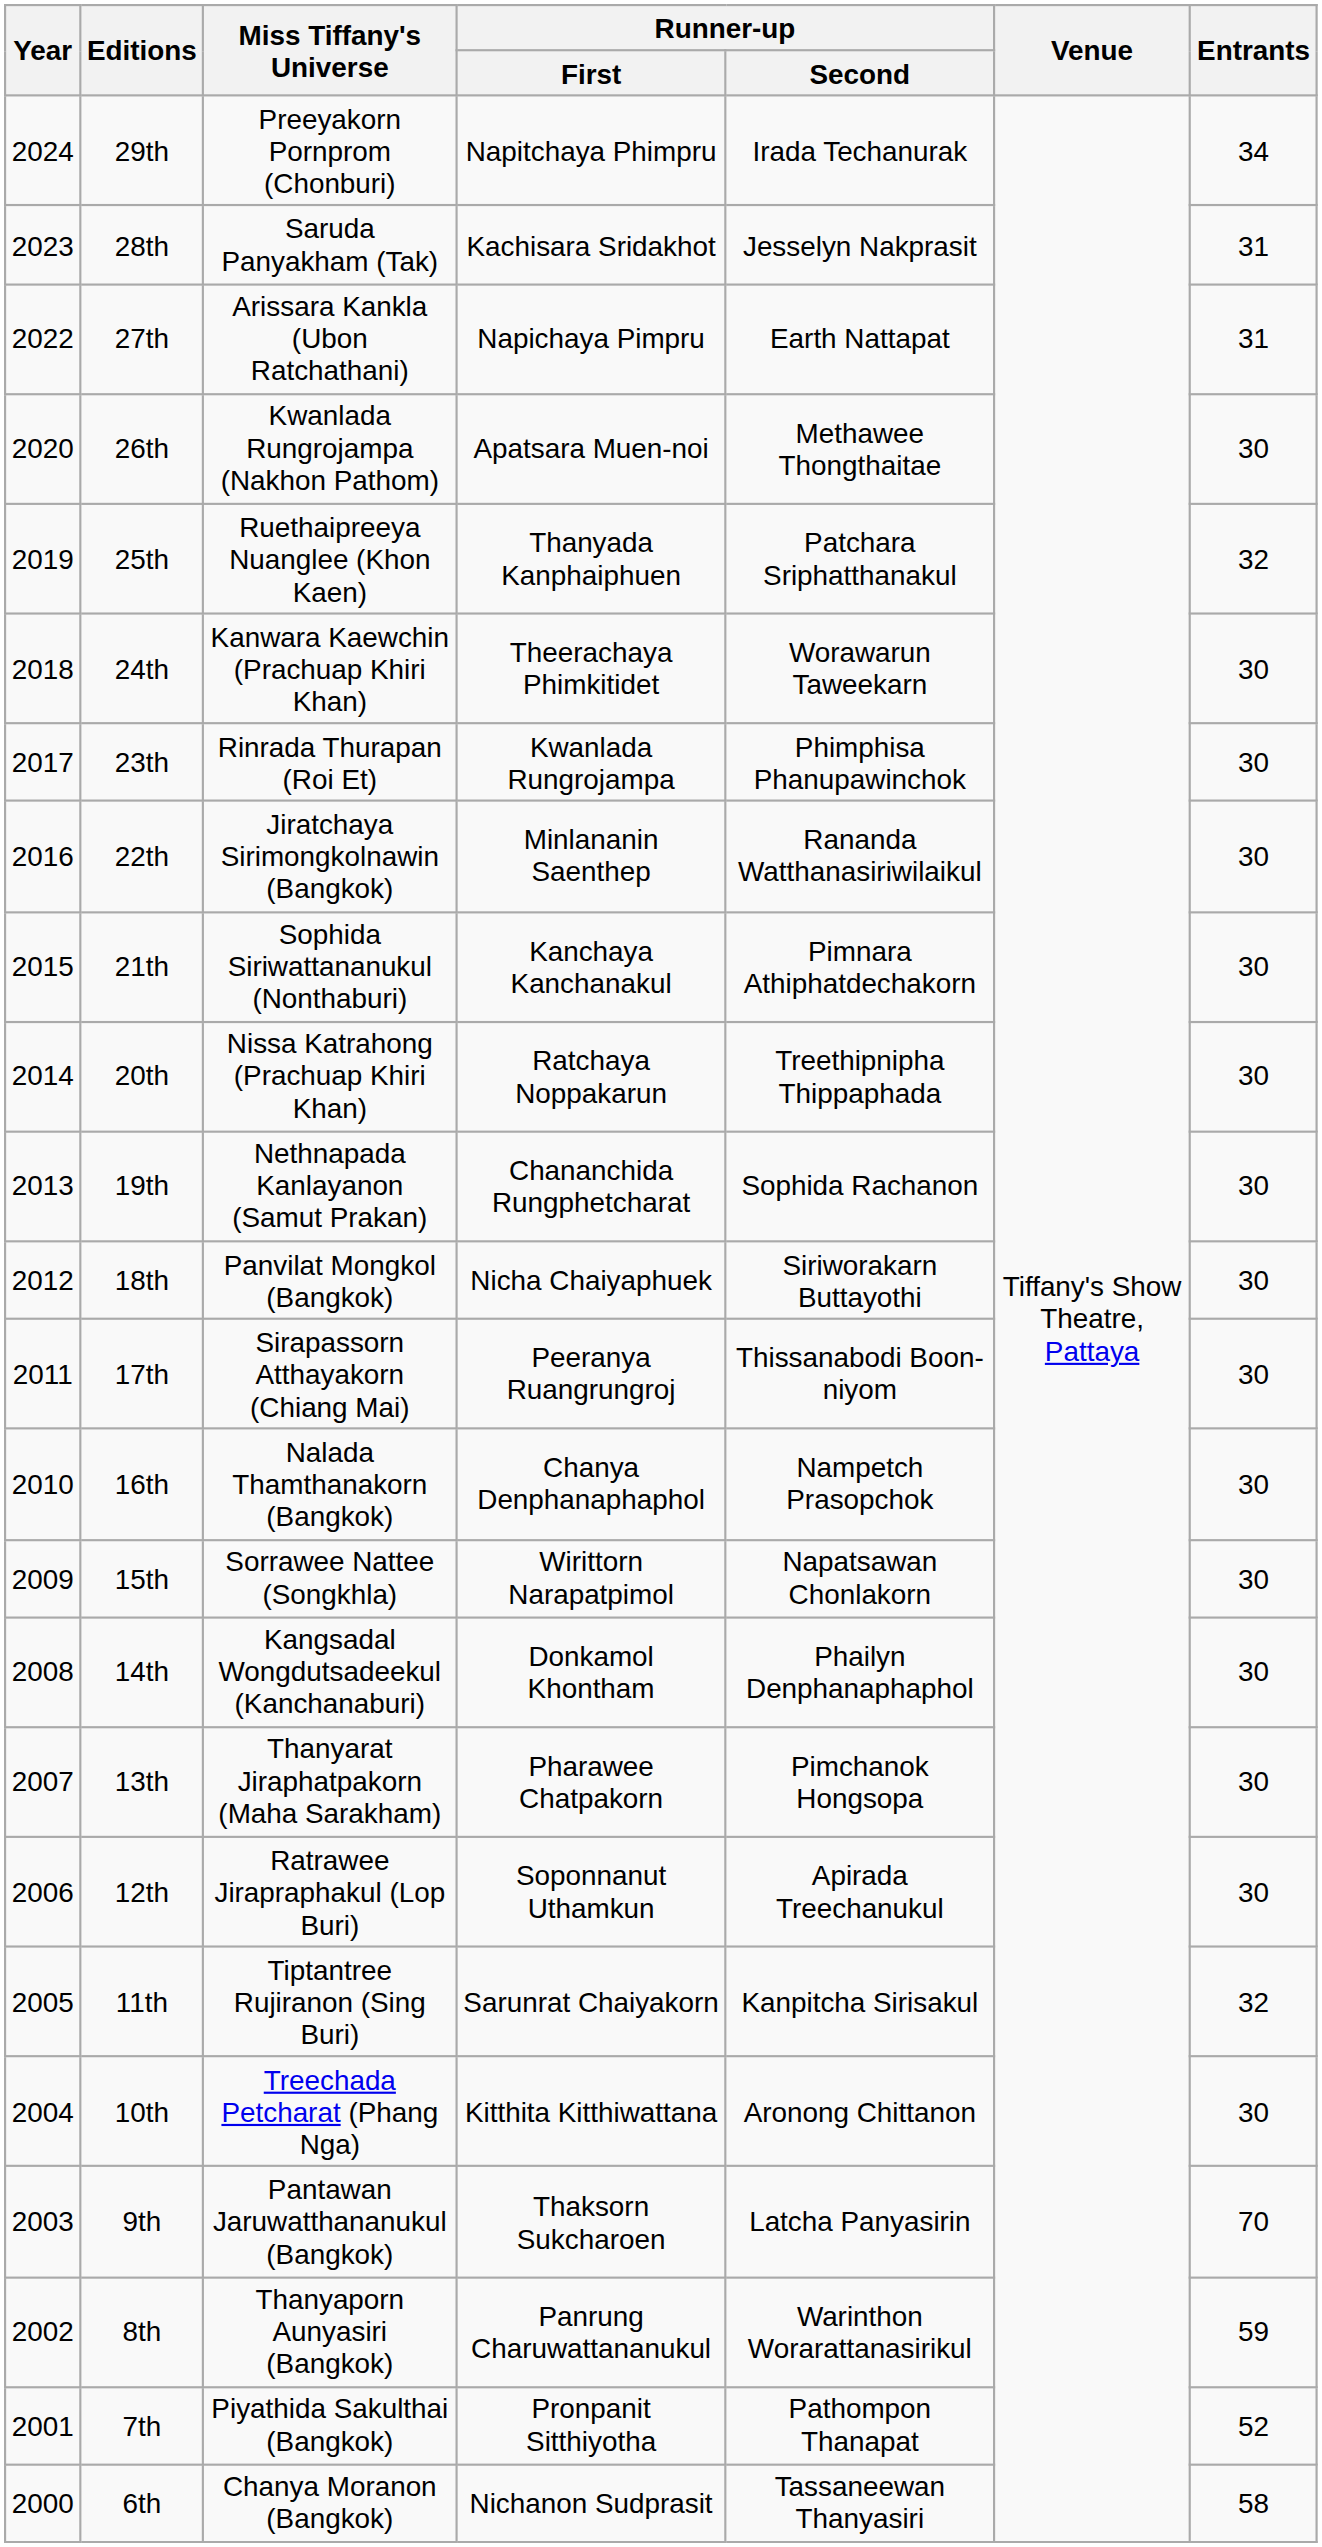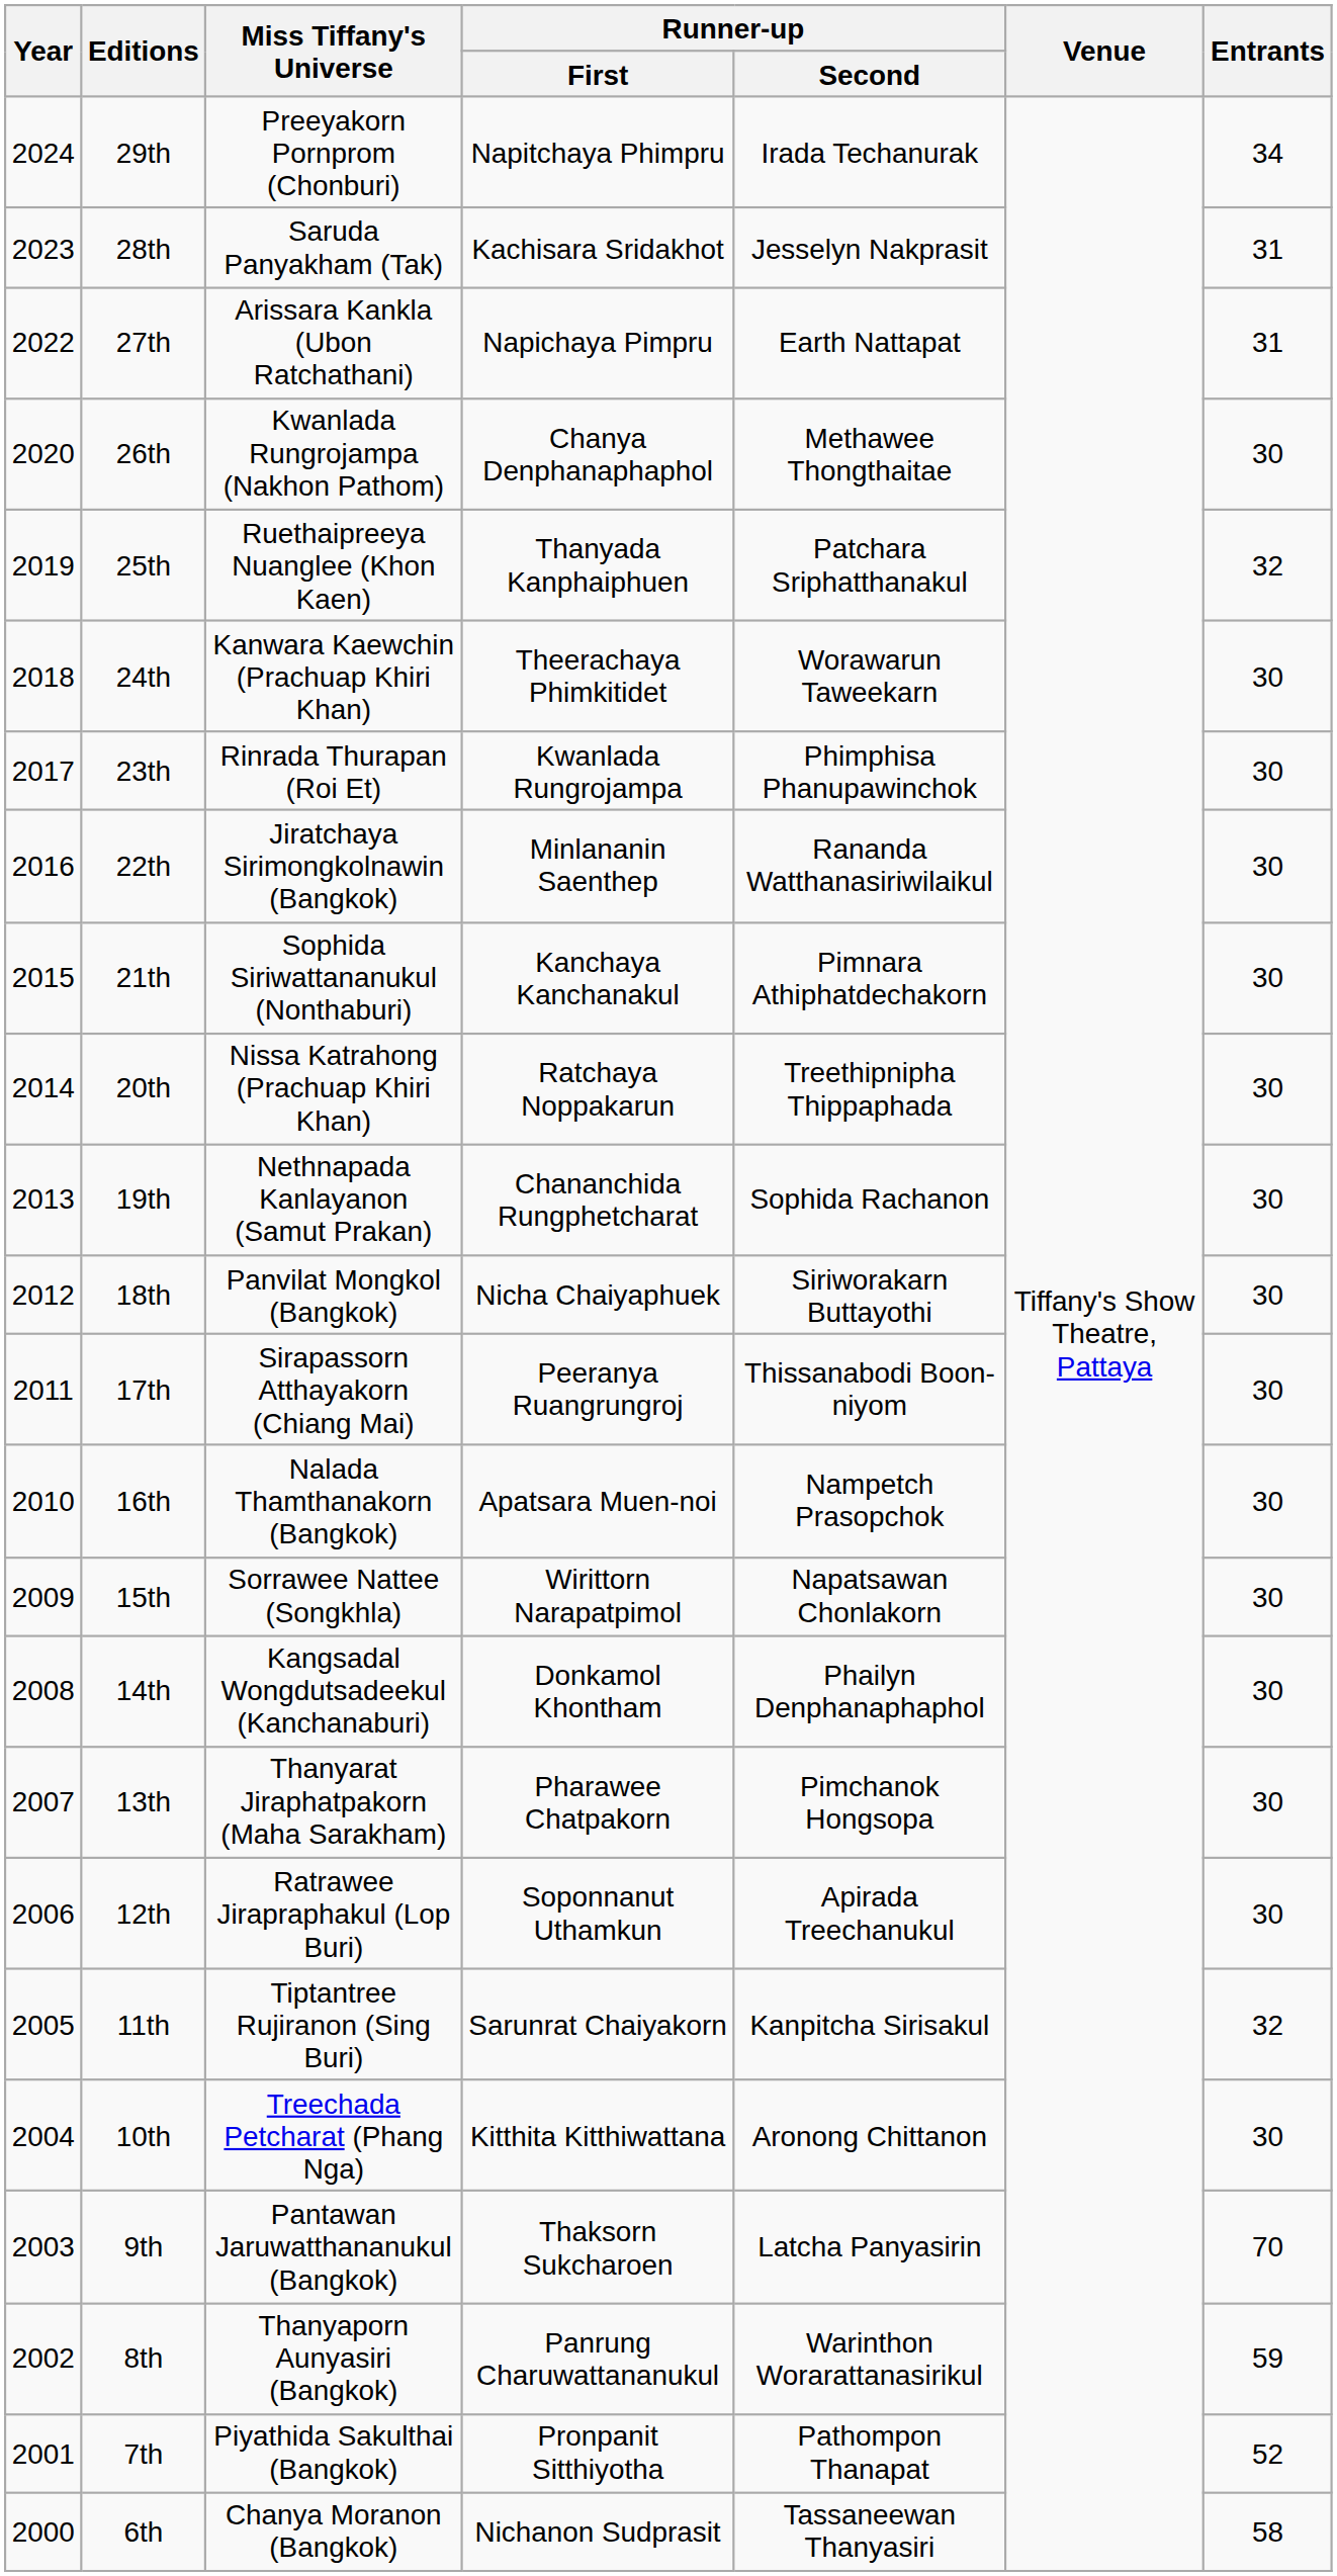26th | Runner-up / First: Apatsara Muen-noi -> Chanya Denphanaphaphol
16th | Runner-up / First: Chanya Denphanaphaphol -> Apatsara Muen-noi
